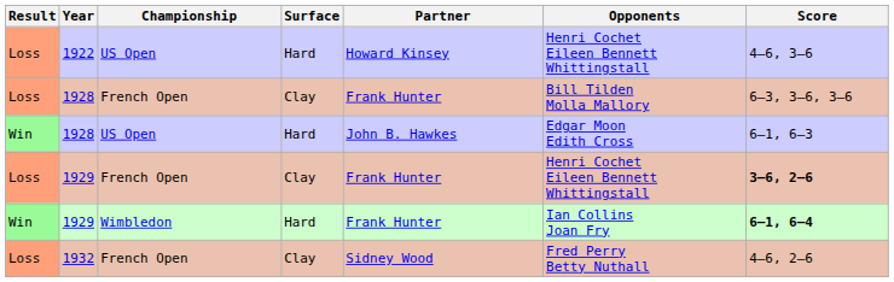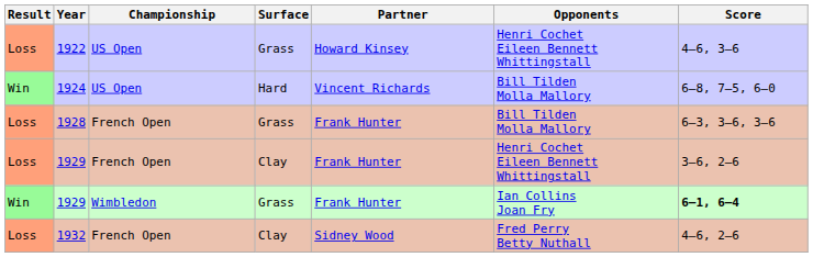1922 | Surface: Hard -> Grass
+ row: Win | 1924 | US Open | Hard | Vincent Richards | Bill Tilden Molla Mallory | 6–8, 7–5, 6–0
1928 / French Open | Surface: Clay -> Grass
- row: Win | 1928 | US Open | Hard | John B. Hawkes | Edgar Moon Edith Cross | 6–1, 6–3
1929 / French Open | Score: bold -> normal
1929 / Wimbledon | Surface: Hard -> Grass
